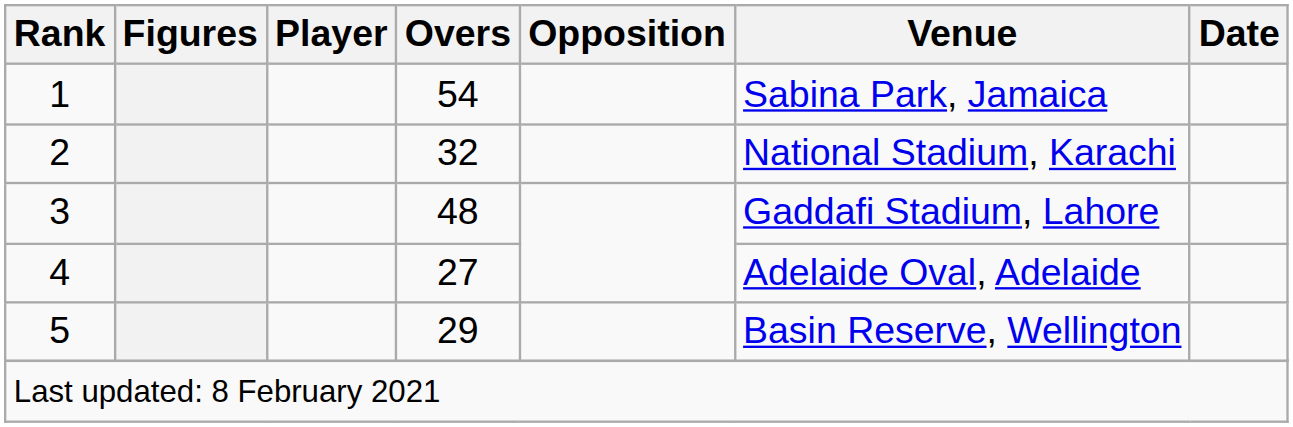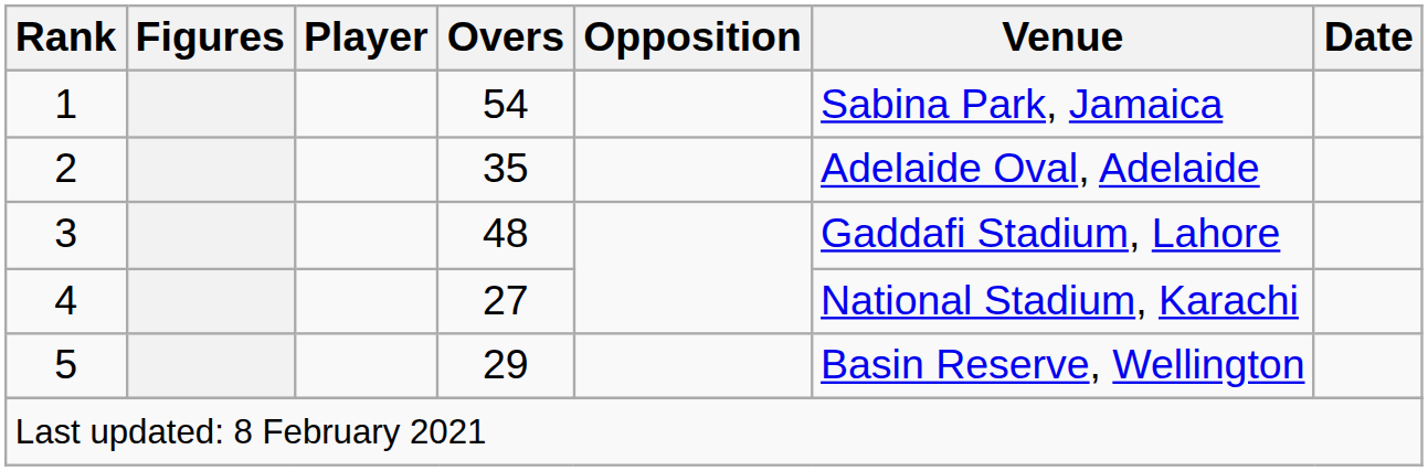2 | Overs: 32 -> 35
2 | Venue: National Stadium, Karachi -> Adelaide Oval, Adelaide
4 | Venue: Adelaide Oval, Adelaide -> National Stadium, Karachi
